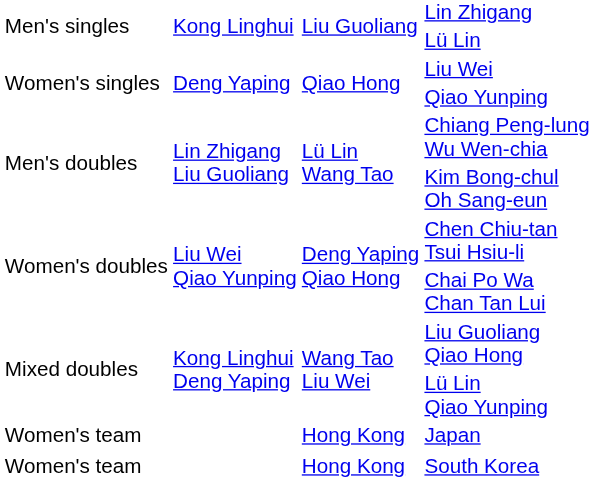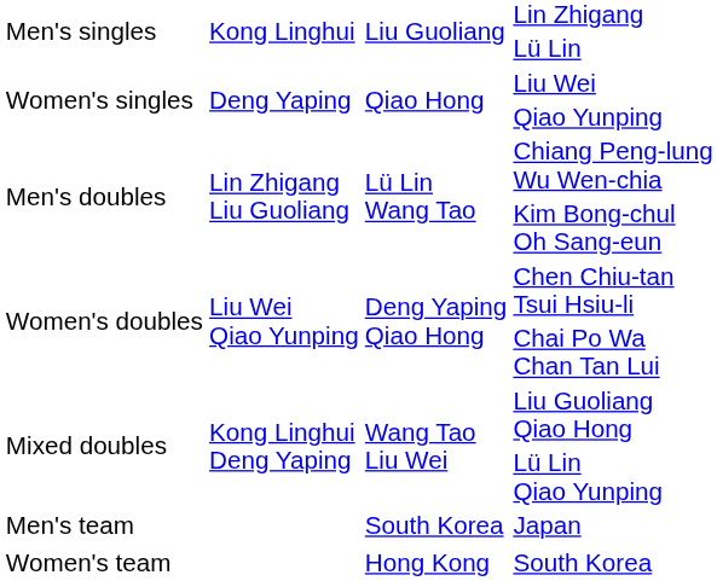Japan | column 1: Women's team -> Men's team
Japan | column 3: Hong Kong -> South Korea
